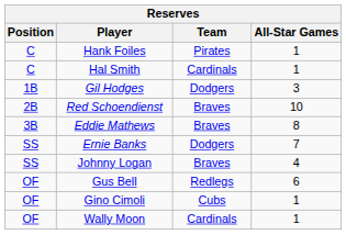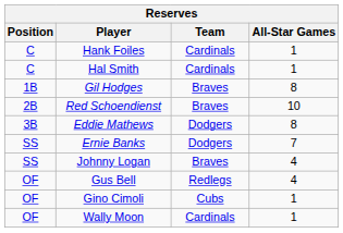Hank Foiles | Team: Pirates -> Cardinals
Gil Hodges | Team: Dodgers -> Braves
Gil Hodges | All-Star Games: 3 -> 8
Eddie Mathews | Team: Braves -> Dodgers
Gus Bell | All-Star Games: 6 -> 4
